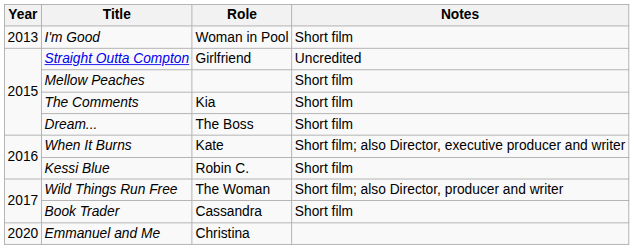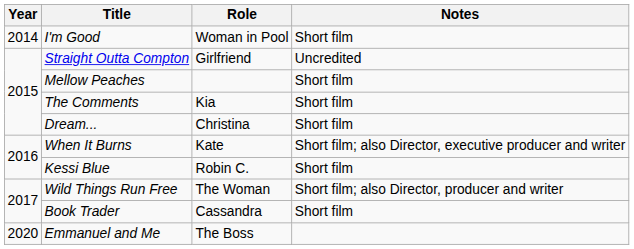I'm Good | Year: 2013 -> 2014
Dream... | Role: The Boss -> Christina
Emmanuel and Me | Role: Christina -> The Boss
